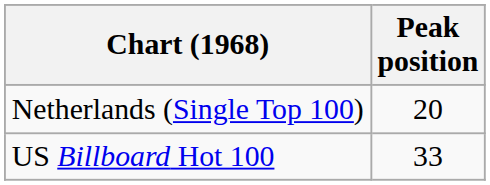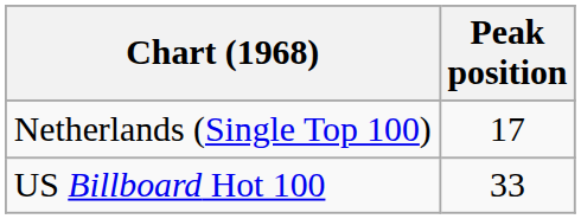Netherlands (Single Top 100) | Peak position: 20 -> 17
